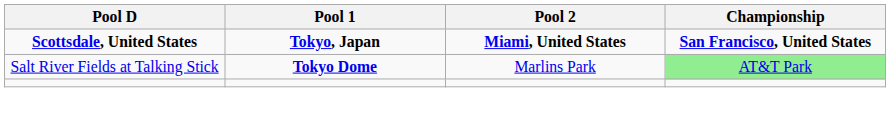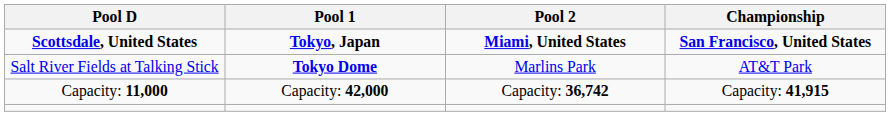Salt River Fields at Talking Stick | Championship: lightgreen background -> no background
+ row: Capacity: 11,000 | Capacity: 42,000 | Capacity: 36,742 | Capacity: 41,915
